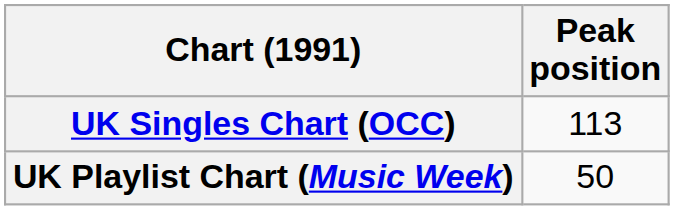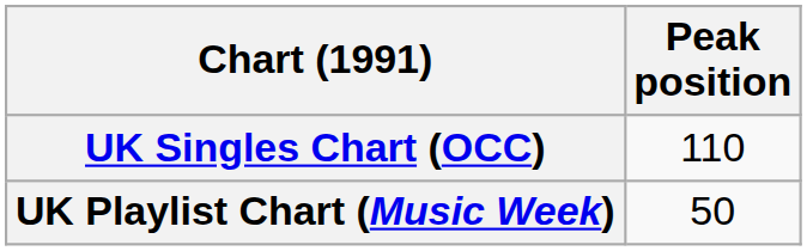UK Singles Chart (OCC) | Peak position: 113 -> 110
